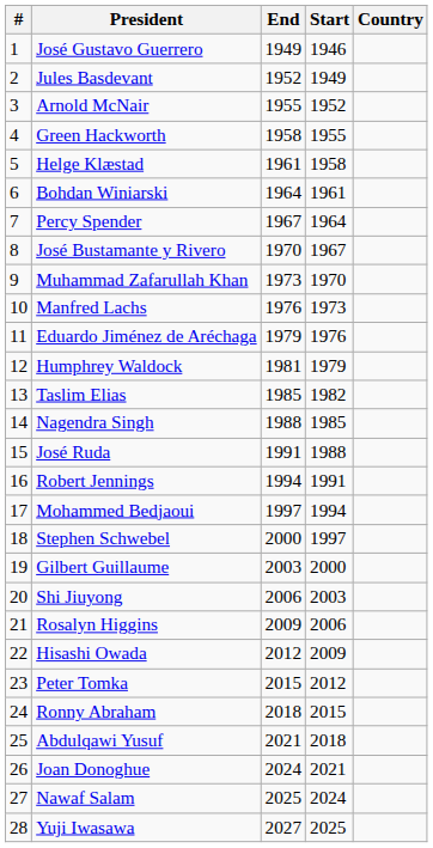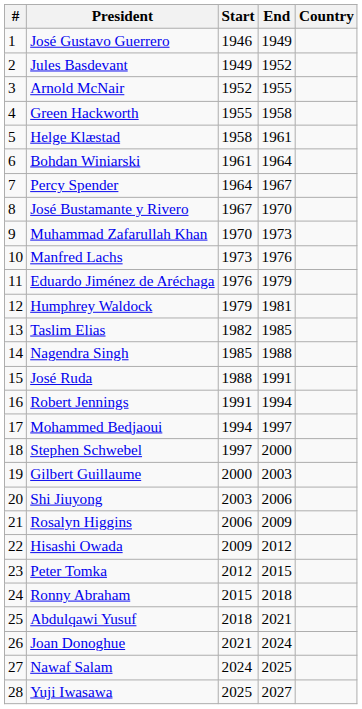columns swapped: Start <-> End
